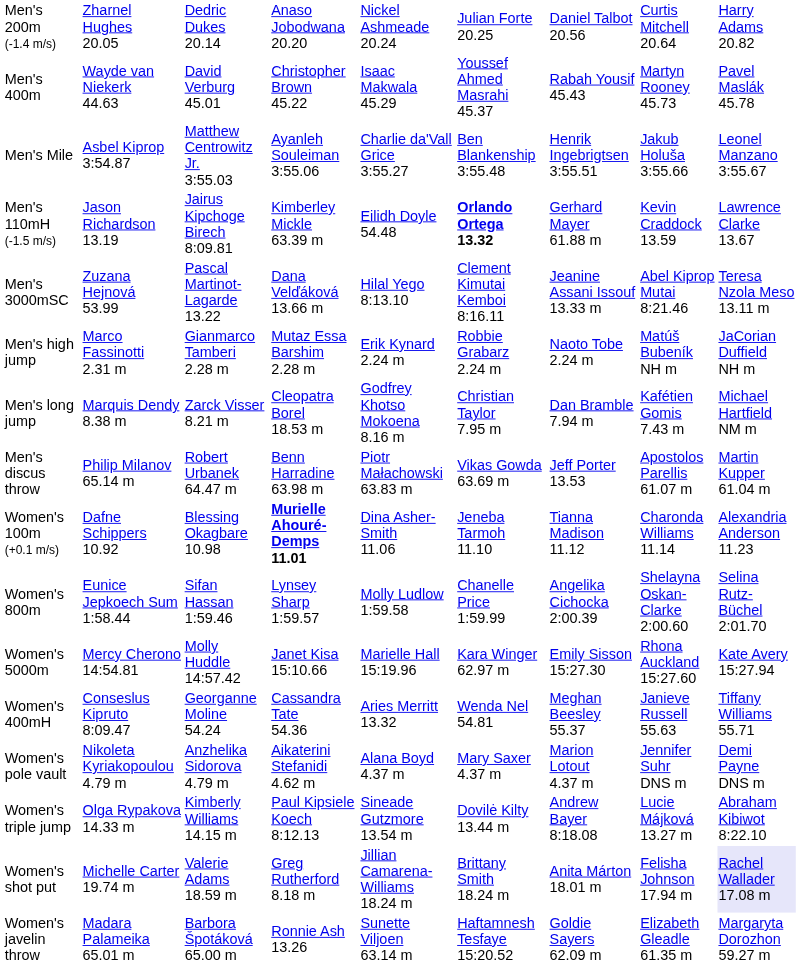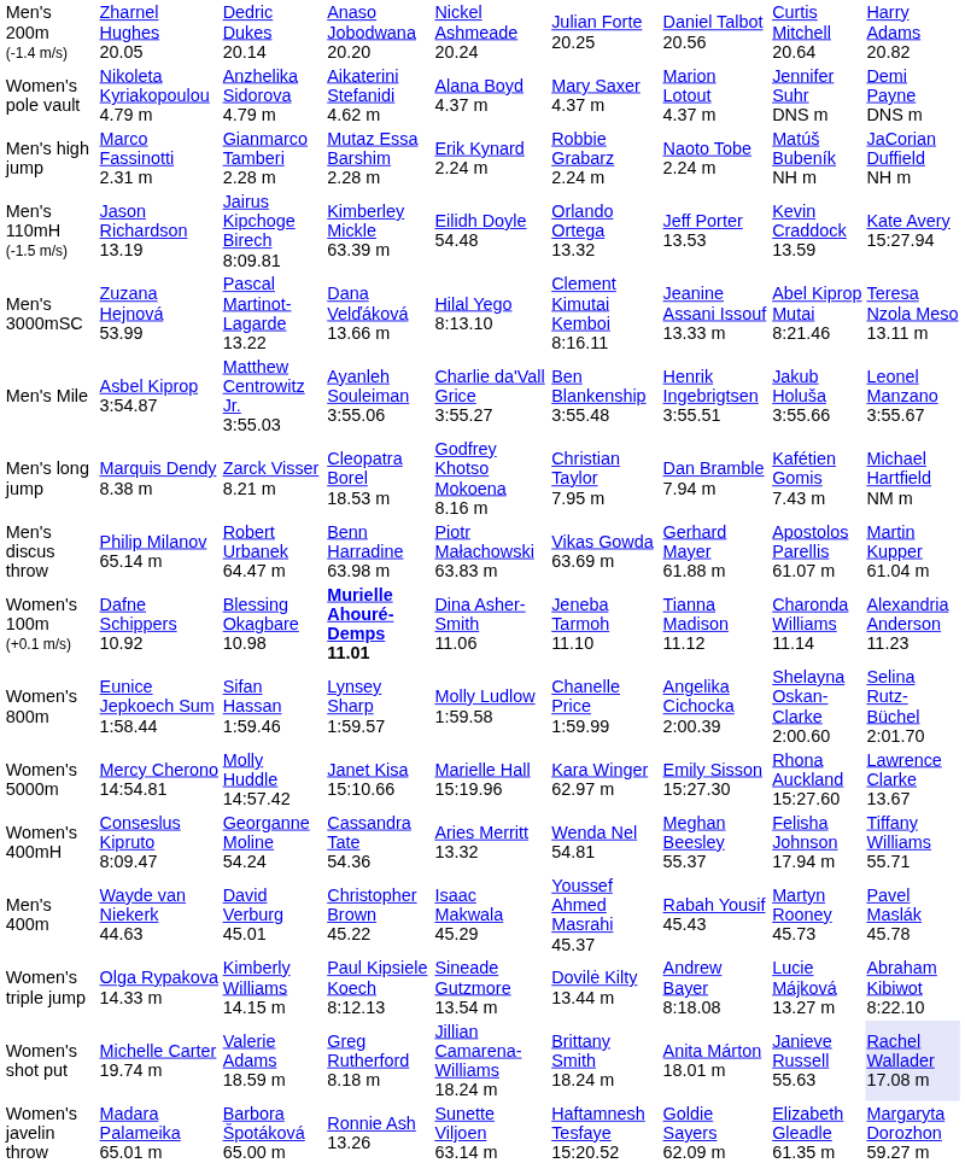rows swapped: Men's 400m <-> Women's pole vault
rows swapped: Men's Mile <-> Men's high jump
Men's 110mH (-1.5 m/s) | column 6: bold -> normal
Men's 110mH (-1.5 m/s) | column 7: Gerhard Mayer 61.88 m -> Jeff Porter 13.53
Men's 110mH (-1.5 m/s) | column 9: Lawrence Clarke 13.67 -> Kate Avery 15:27.94
Men's discus throw | column 7: Jeff Porter 13.53 -> Gerhard Mayer 61.88 m
Women's 5000m | column 9: Kate Avery 15:27.94 -> Lawrence Clarke 13.67
Women's 400mH | column 8: Janieve Russell 55.63 -> Felisha Johnson 17.94 m
Women's shot put | column 8: Felisha Johnson 17.94 m -> Janieve Russell 55.63
